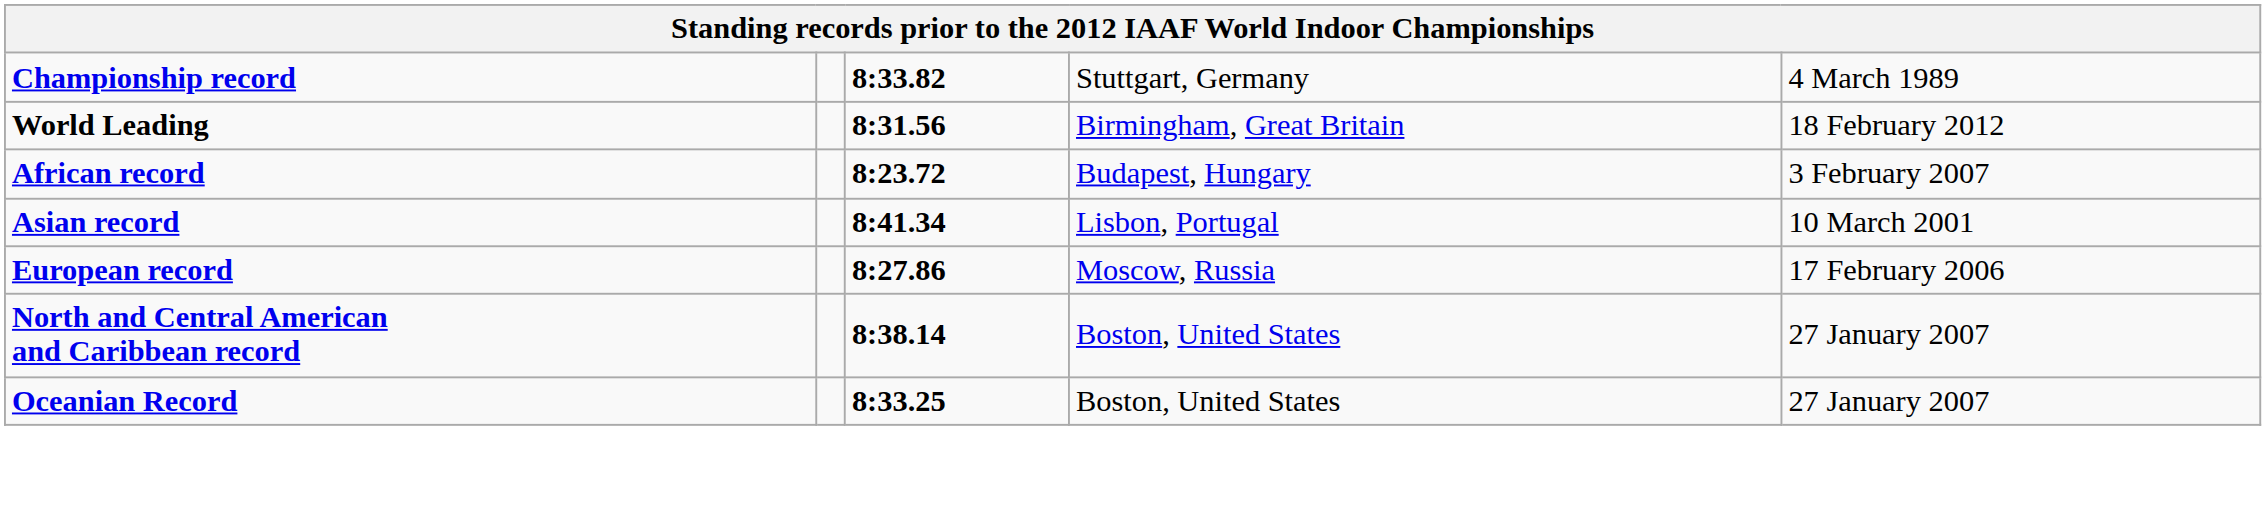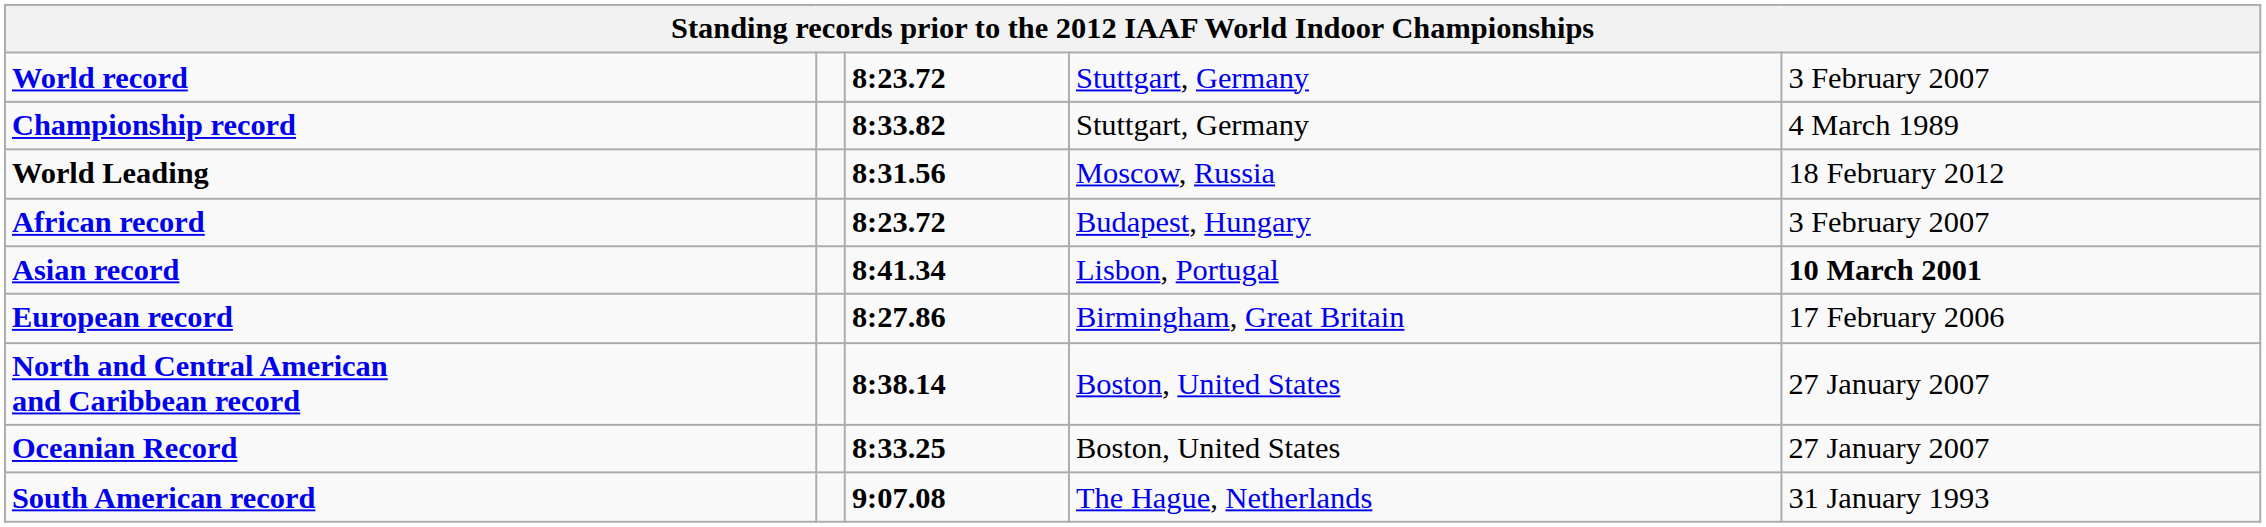+ row: World record | 8:23.72 | Stuttgart, Germany | 3 February 2007
World Leading | column 4: Birmingham, Great Britain -> Moscow, Russia
Asian record | column 5: normal -> bold
European record | column 4: Moscow, Russia -> Birmingham, Great Britain
+ row: South American record | 9:07.08 | The Hague, Netherlands | 31 January 1993
